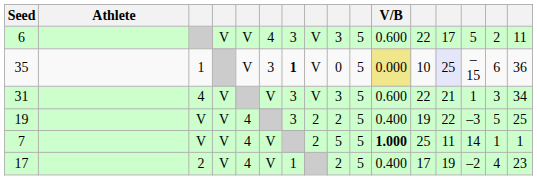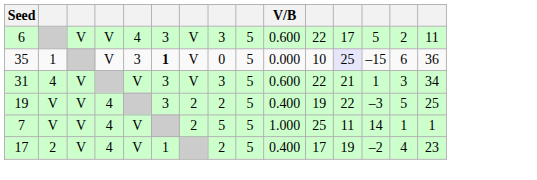- column: Athlete
35 | V/B: khaki background -> no background
7 | V/B: bold -> normal
